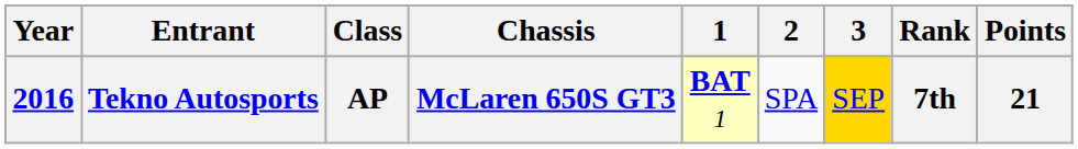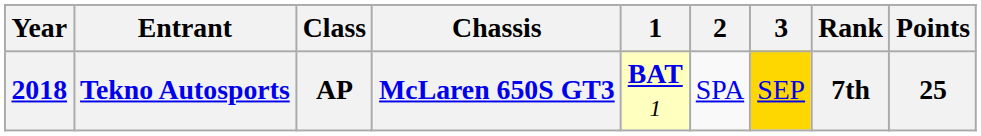Tekno Autosports | Year: 2016 -> 2018
Tekno Autosports | Points: 21 -> 25
